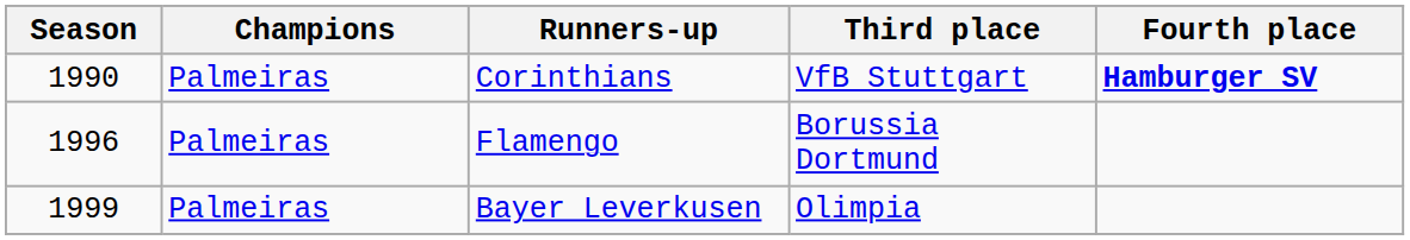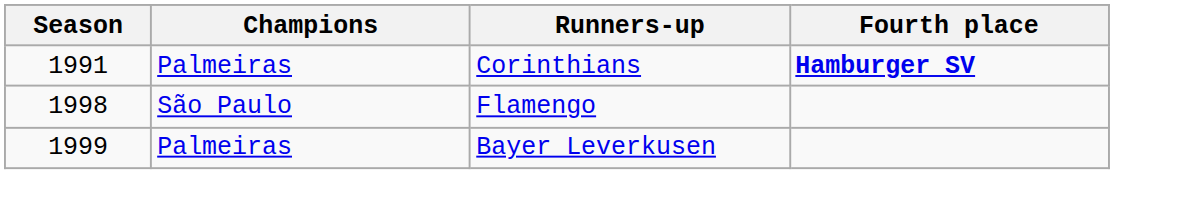- column: Third place | VfB Stuttgart | Borussia Dortmund | Olimpia
Corinthians | Season: 1990 -> 1991
Flamengo | Season: 1996 -> 1998
Flamengo | Champions: Palmeiras -> São Paulo
